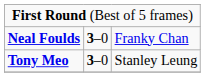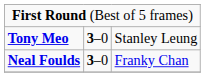rows swapped: Neal Foulds <-> Tony Meo
